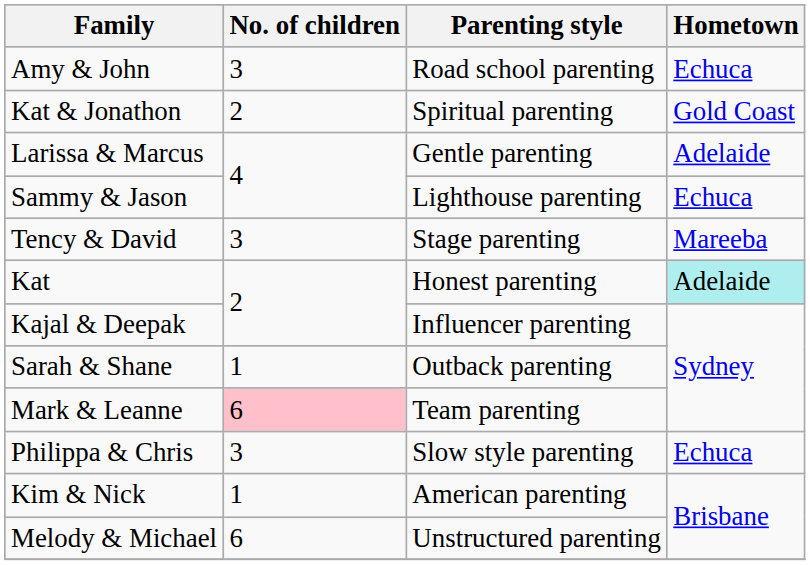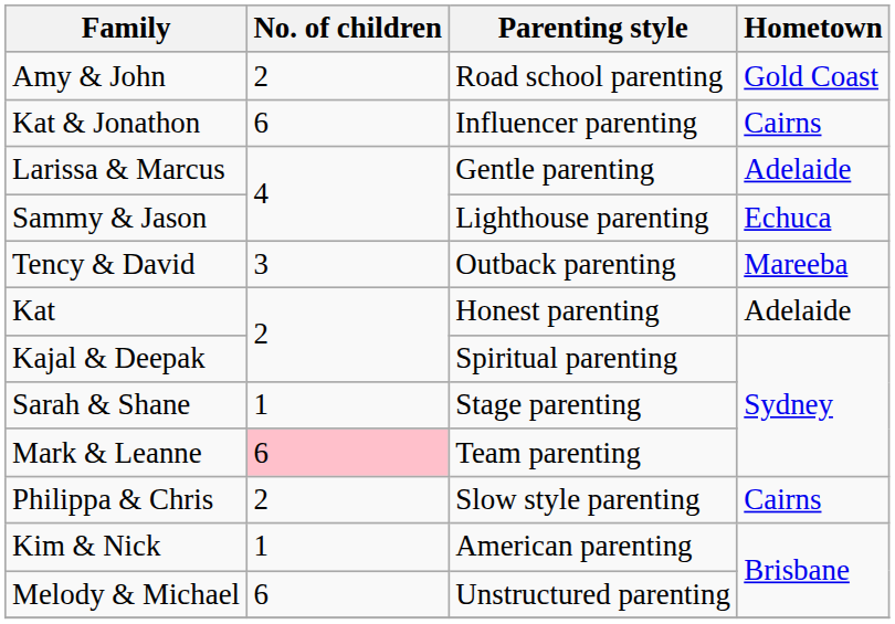Amy & John | No. of children: 3 -> 2
Amy & John | Hometown: Echuca -> Gold Coast
Kat & Jonathon | No. of children: 2 -> 6
Kat & Jonathon | Parenting style: Spiritual parenting -> Influencer parenting
Kat & Jonathon | Hometown: Gold Coast -> Cairns
Tency & David | Parenting style: Stage parenting -> Outback parenting
Kat | Hometown: paleturquoise background -> no background
Kajal & Deepak | Parenting style: Influencer parenting -> Spiritual parenting
Sarah & Shane | Parenting style: Outback parenting -> Stage parenting
Philippa & Chris | No. of children: 3 -> 2
Philippa & Chris | Hometown: Echuca -> Cairns
